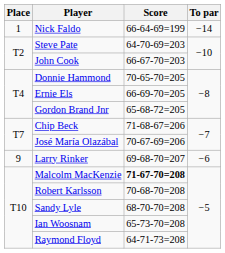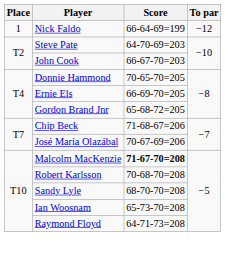Nick Faldo | To par: −14 -> −12
- row: 9 | Larry Rinker | 69-68-70=207 | −6
